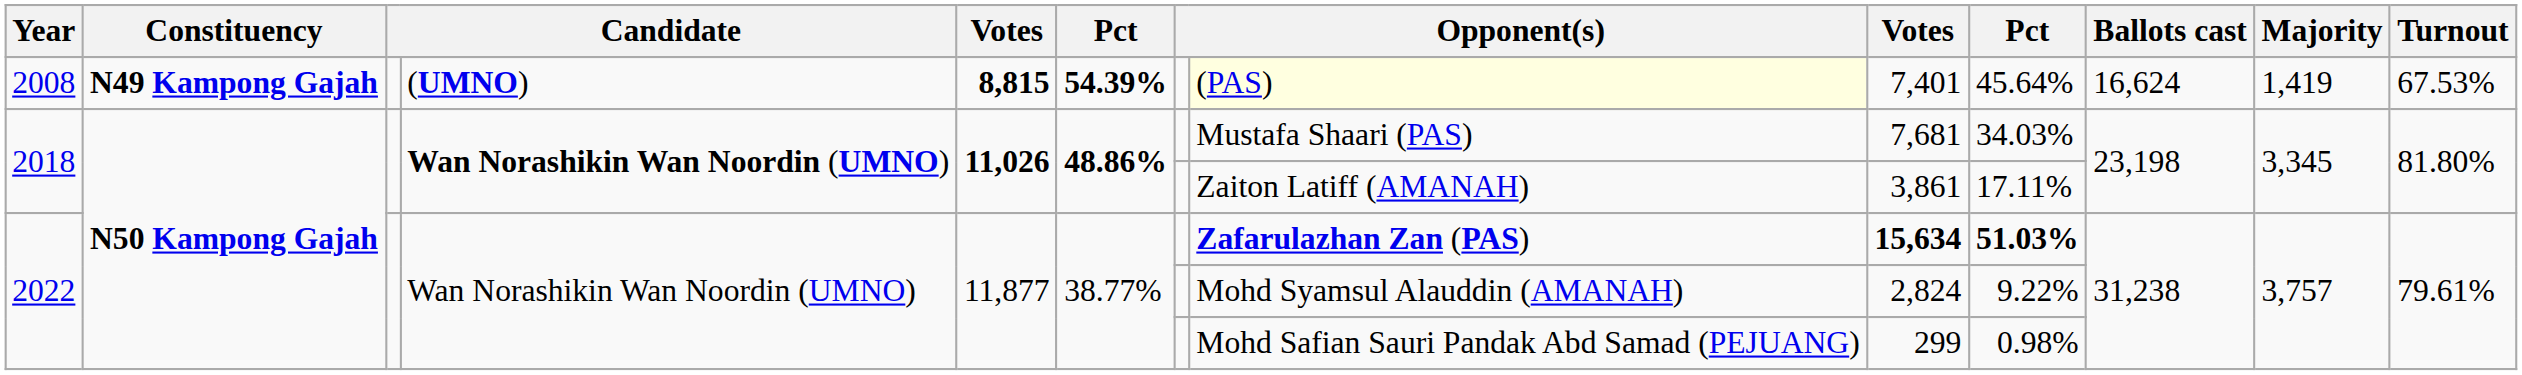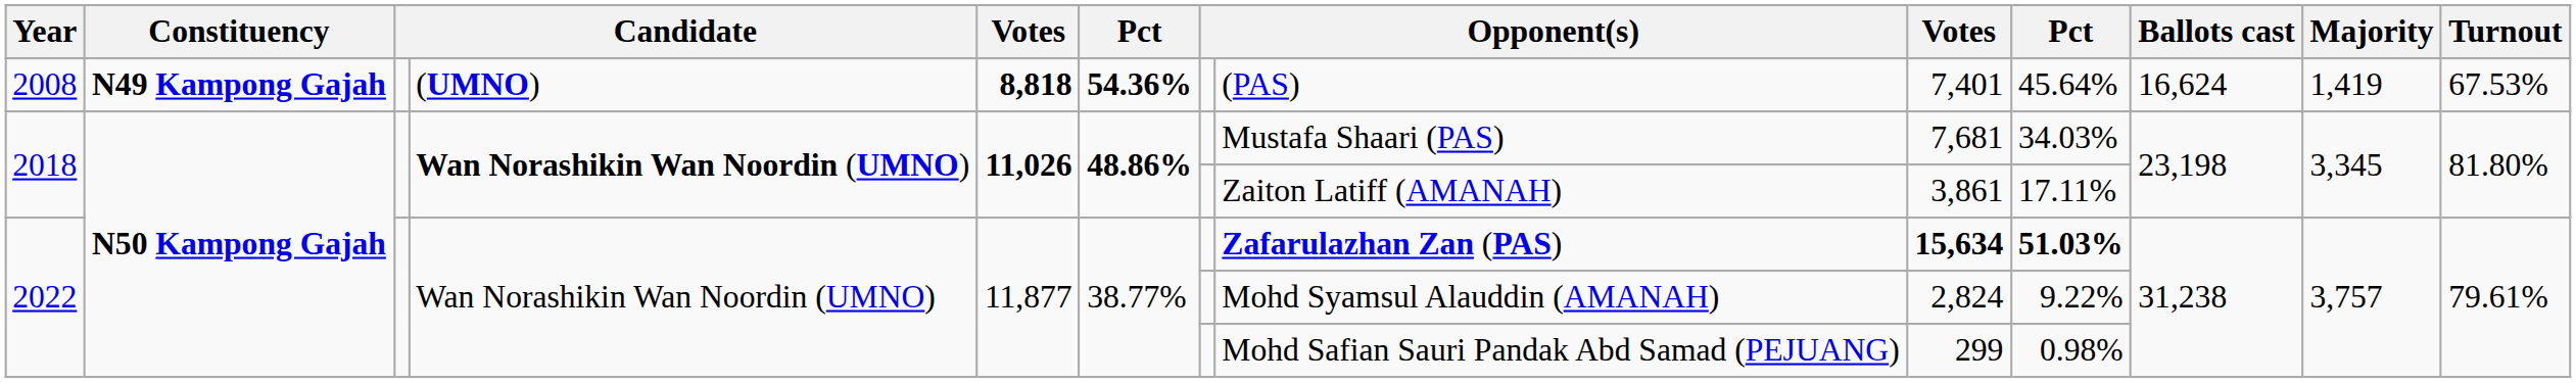2008 | column 5: 8,815 -> 8,818
2008 | column 6: 54.39% -> 54.36%
2008 | column 8: lightyellow background -> no background
